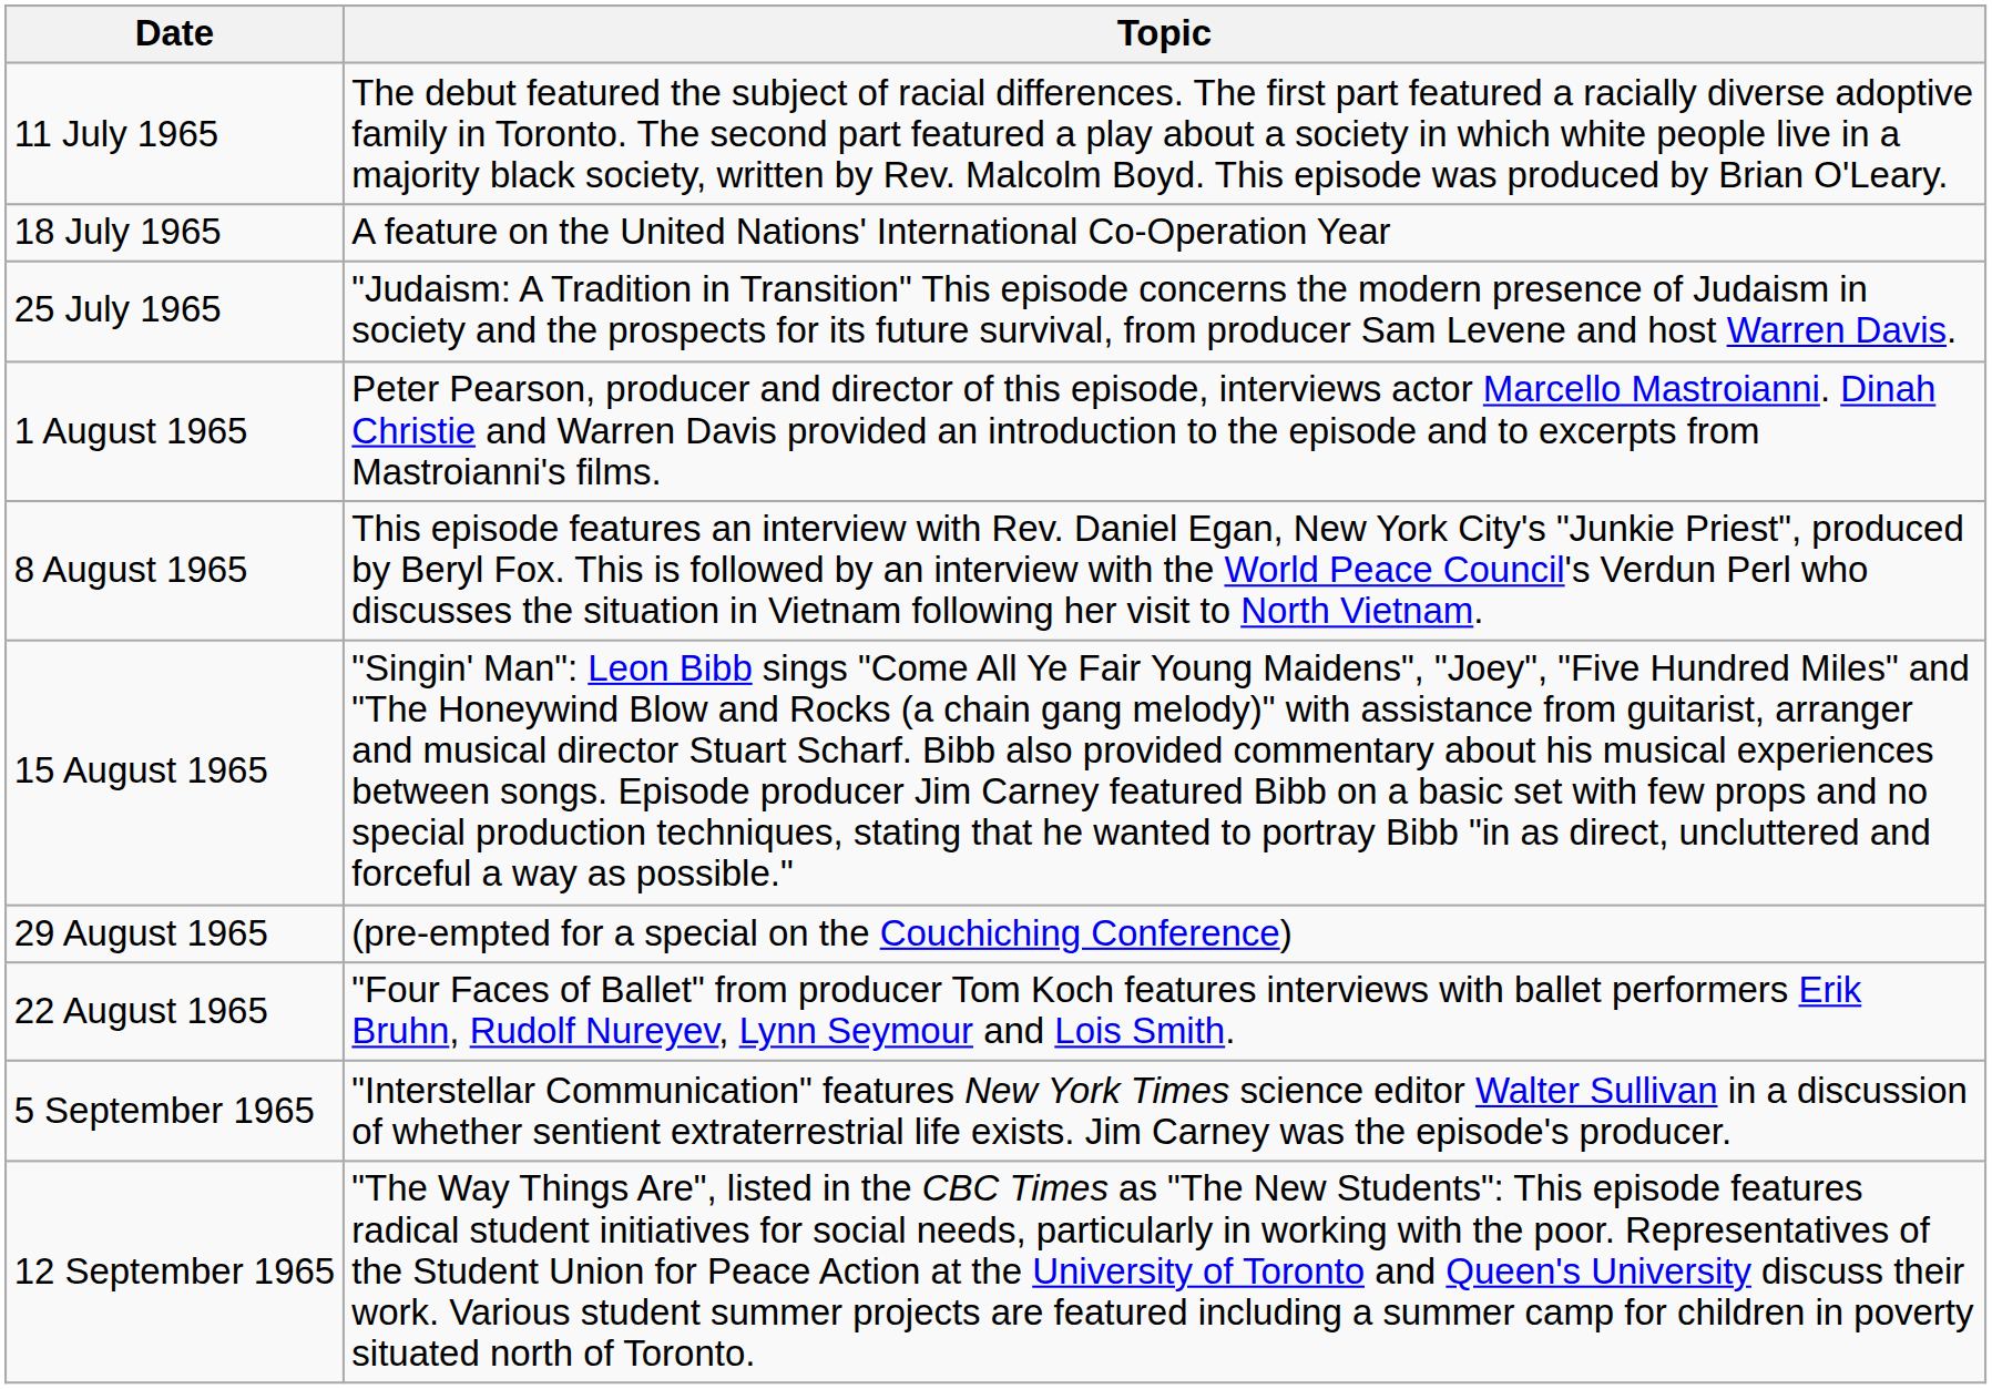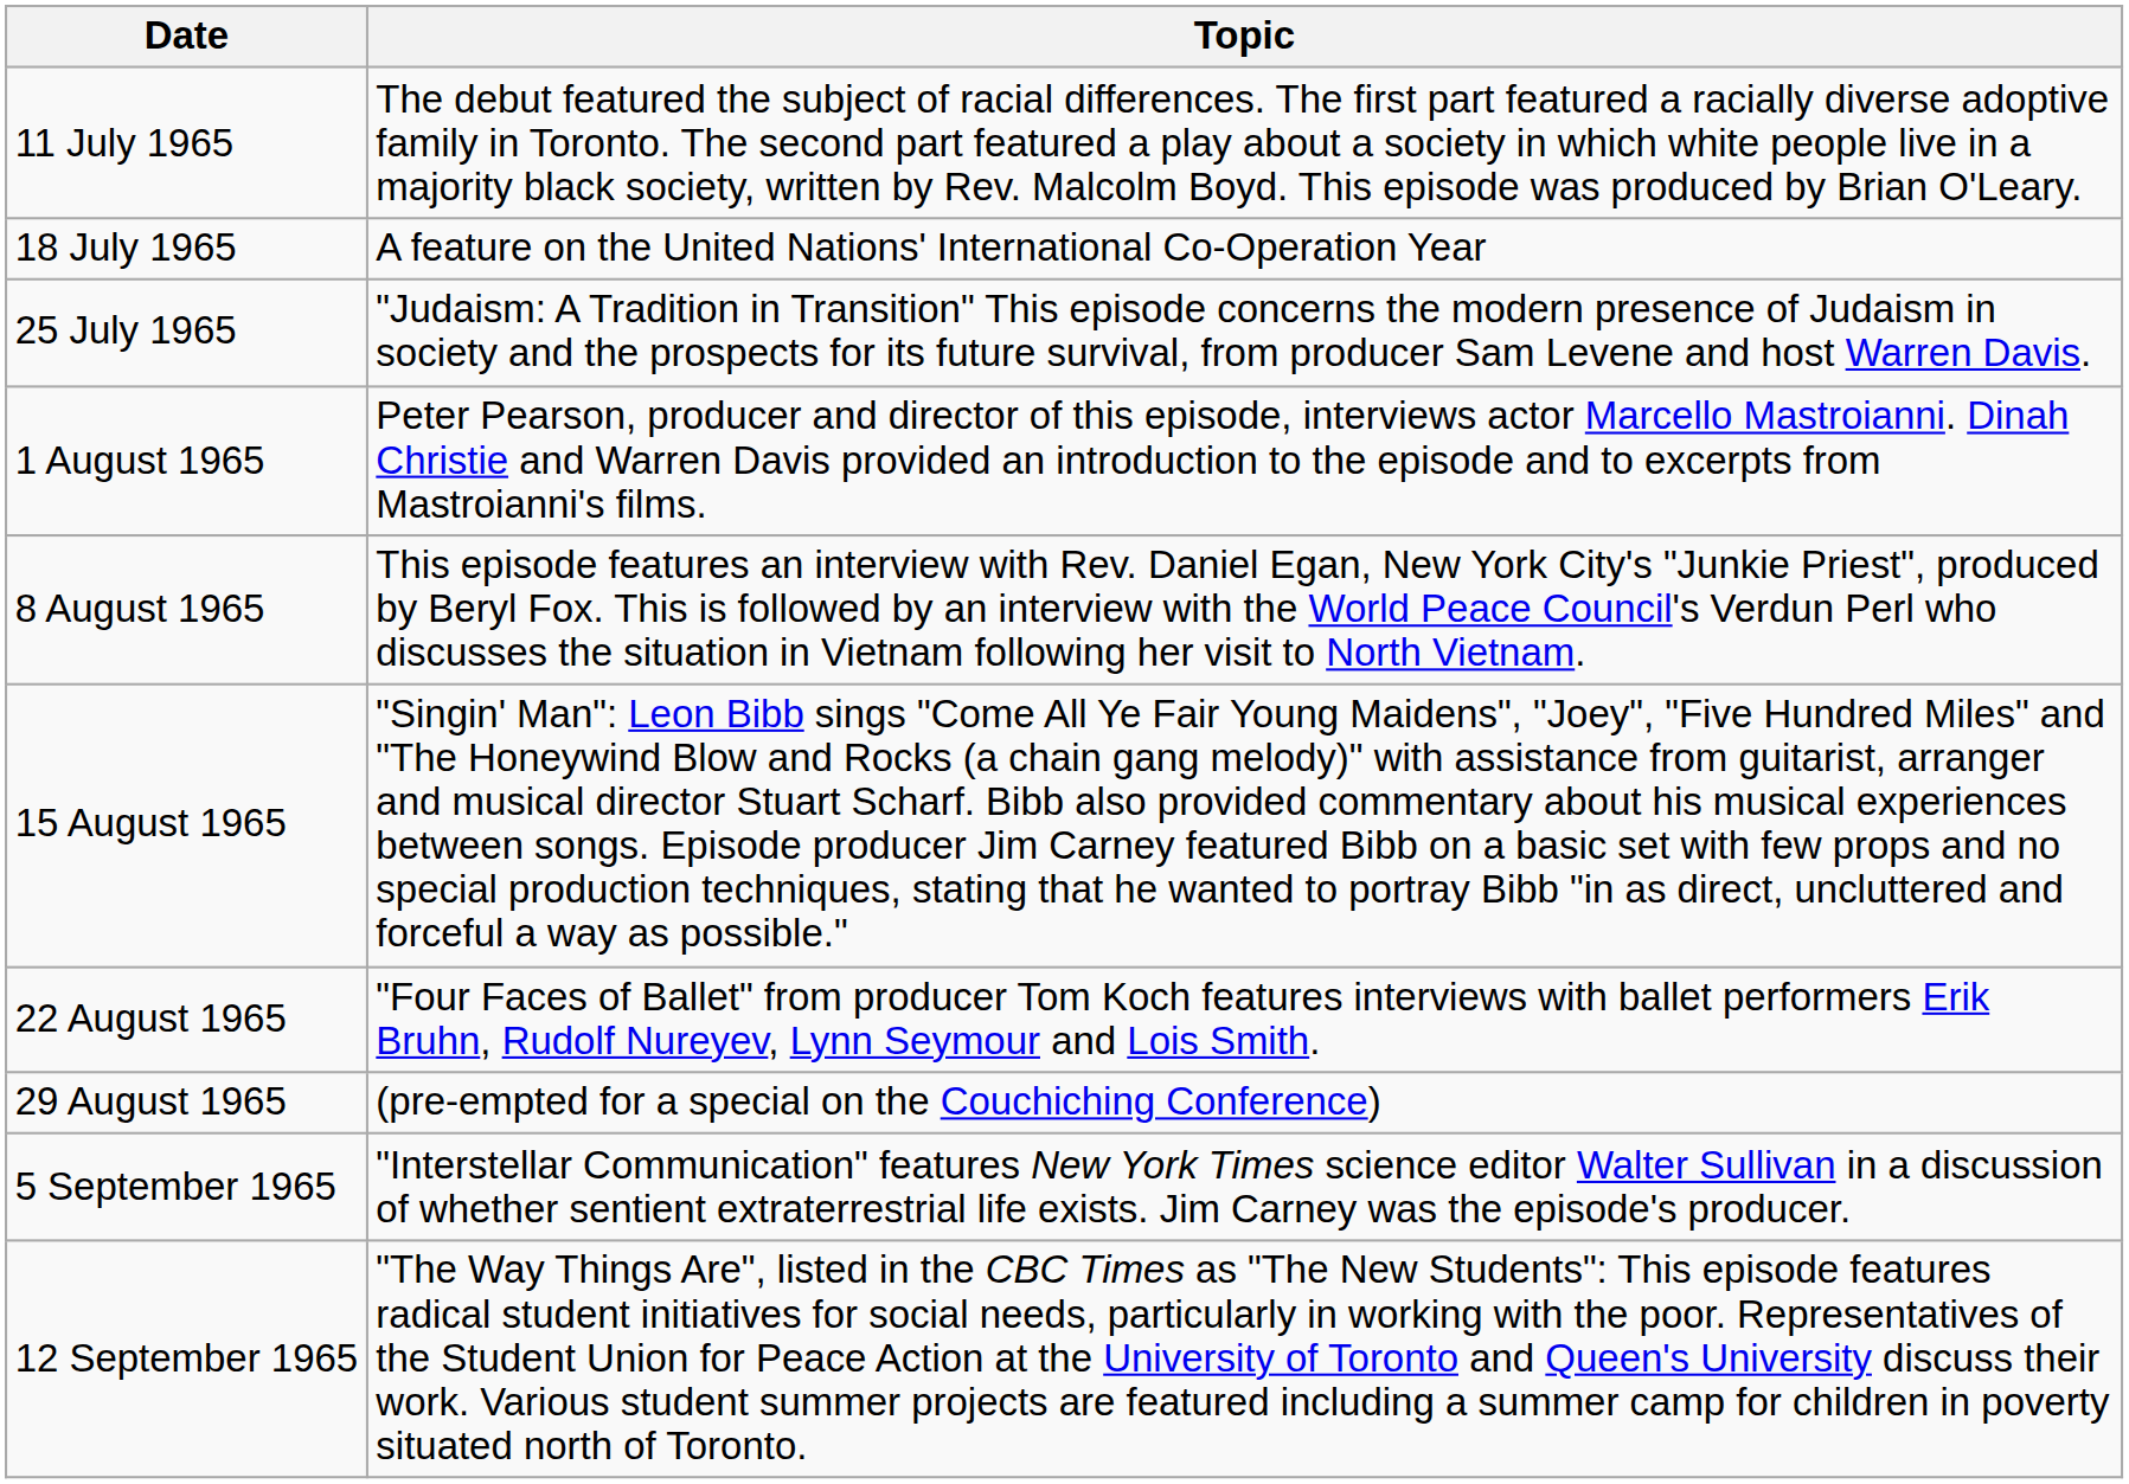rows swapped: 22 August 1965 <-> 29 August 1965
